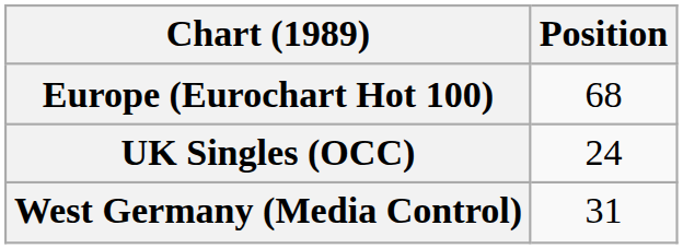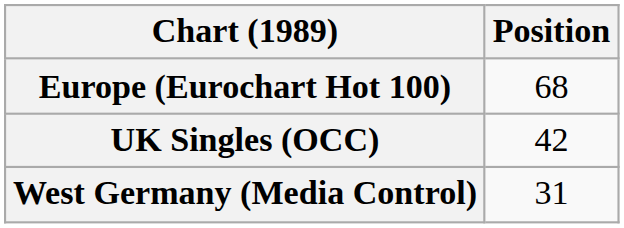UK Singles (OCC) | Position: 24 -> 42
